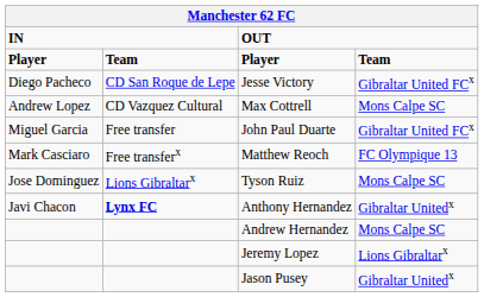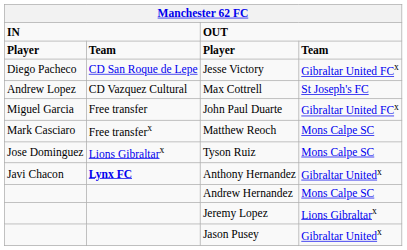Max Cottrell | column 4: Mons Calpe SC -> St Joseph's FC
Matthew Reoch | column 4: FC Olympique 13 -> Mons Calpe SC
